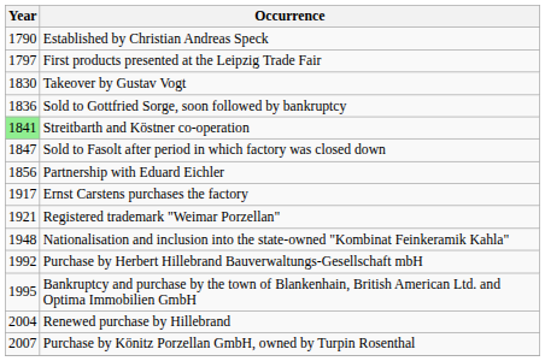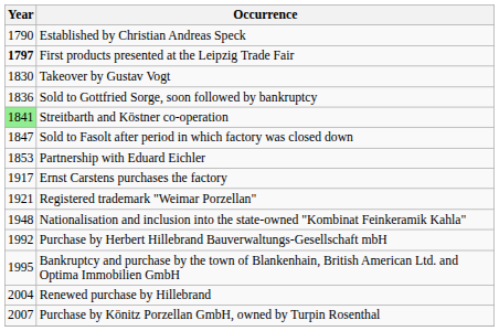First products presented at the Leipzig Trade Fair | Year: normal -> bold
Partnership with Eduard Eichler | Year: 1856 -> 1853
